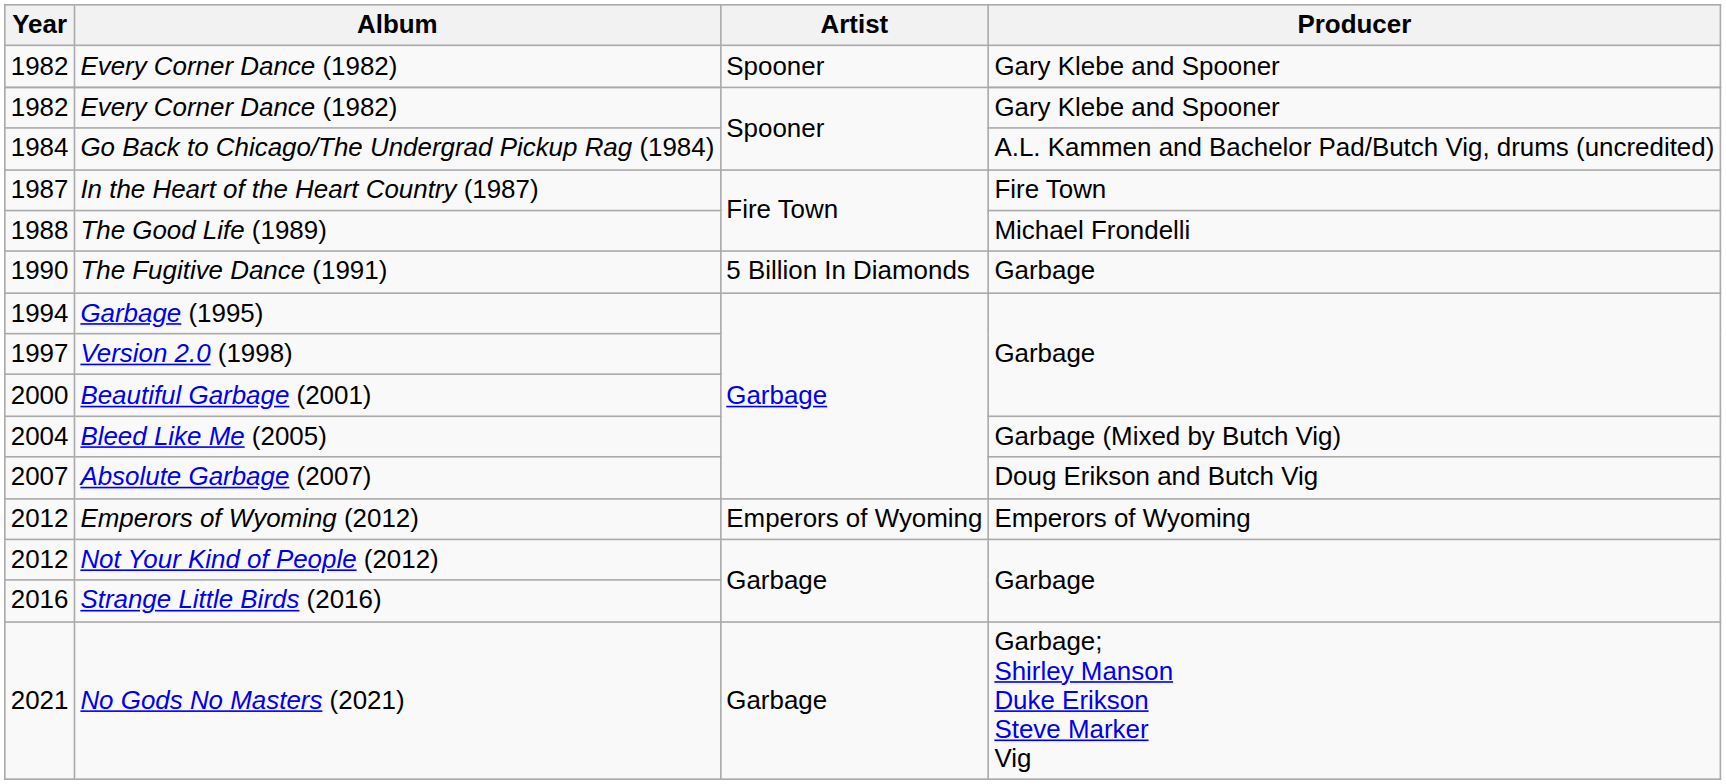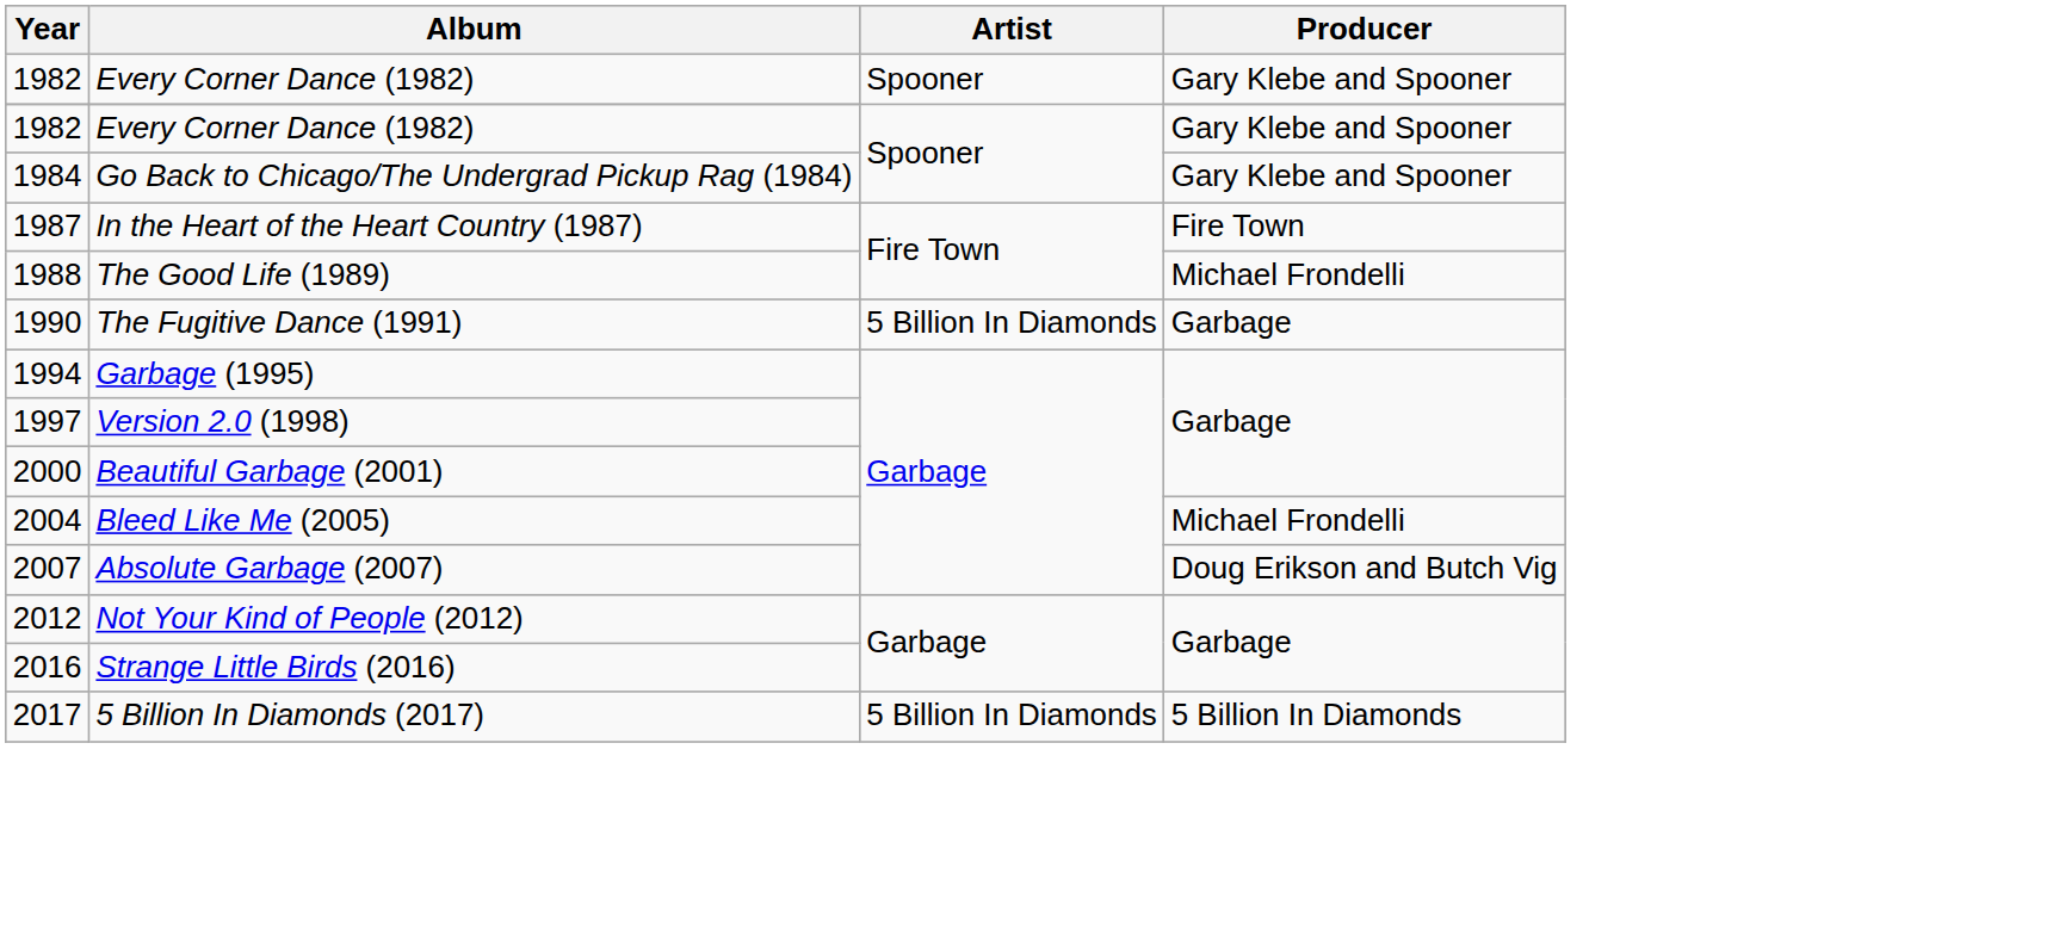Go Back to Chicago/The Undergrad Pickup Rag (1984) | Producer: A.L. Kammen and Bachelor Pad/Butch Vig, drums (uncredited) -> Gary Klebe and Spooner
Bleed Like Me (2005) | Producer: Garbage (Mixed by Butch Vig) -> Michael Frondelli
- row: 2012 | Emperors of Wyoming (2012) | Emperors of Wyoming | Emperors of Wyoming
+ row: 2017 | 5 Billion In Diamonds (2017) | 5 Billion In Diamonds | 5 Billion In Diamonds
- row: 2021 | No Gods No Masters (2021) | Garbage | Garbage; Shirley Manson Duke Erikson Steve Marker Vig
